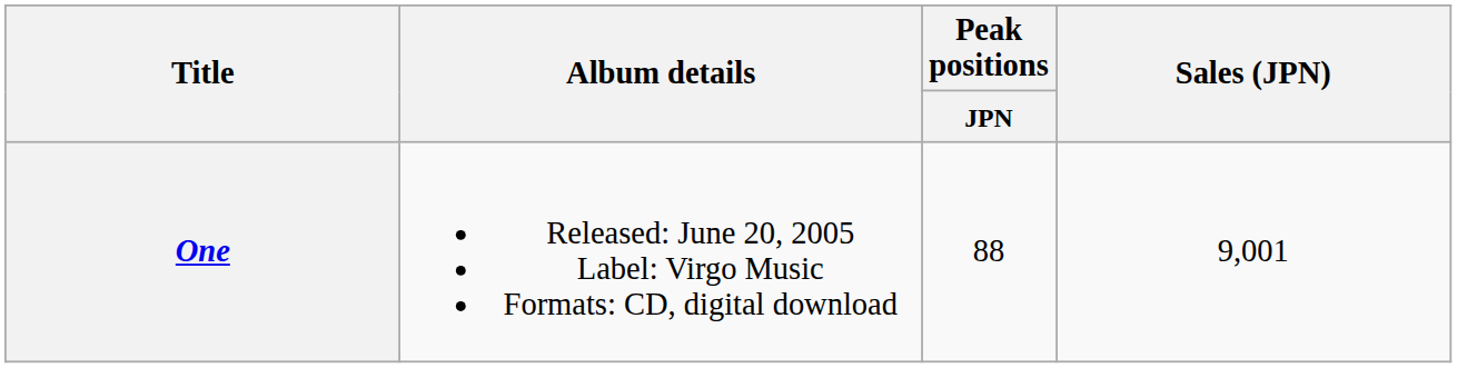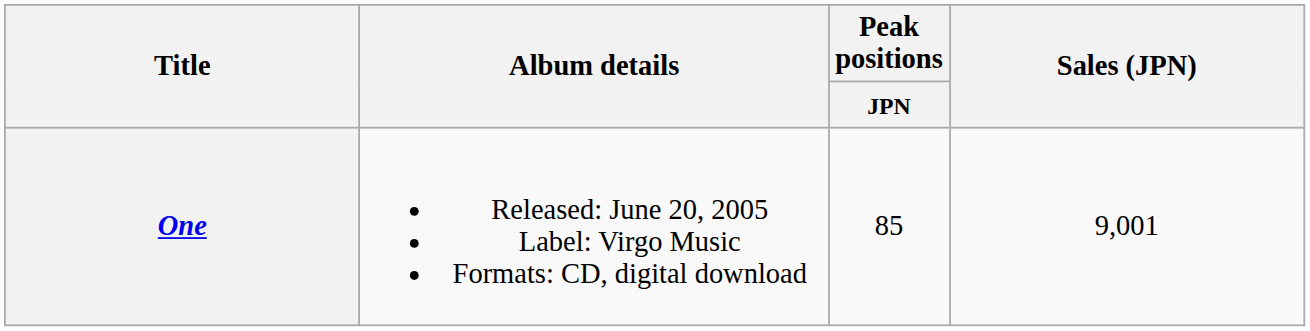One | Peak positions / JPN: 88 -> 85
